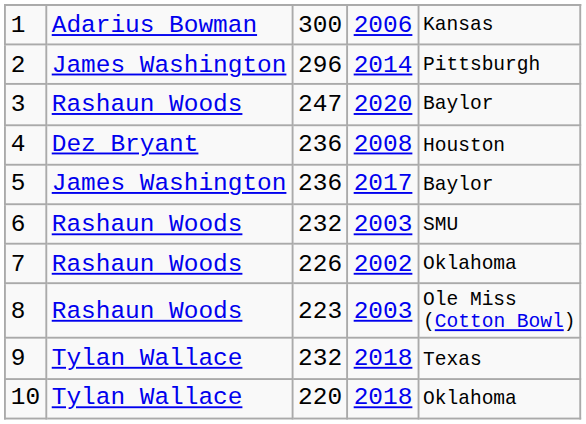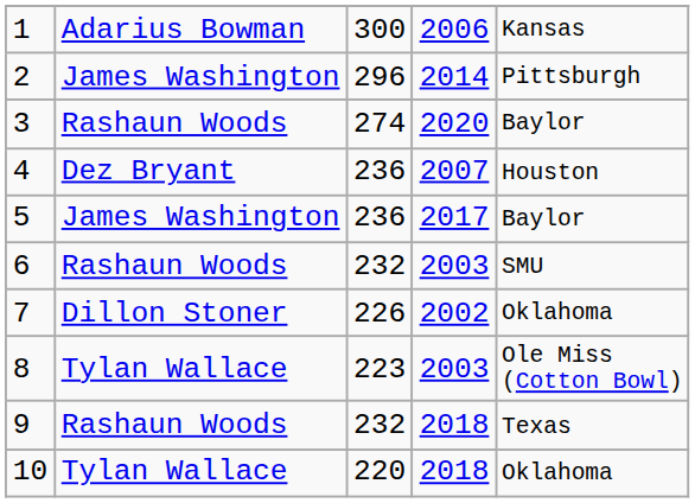3 | column 3: 247 -> 274
4 | column 4: 2008 -> 2007
7 | column 2: Rashaun Woods -> Dillon Stoner
8 | column 2: Rashaun Woods -> Tylan Wallace
9 | column 2: Tylan Wallace -> Rashaun Woods
